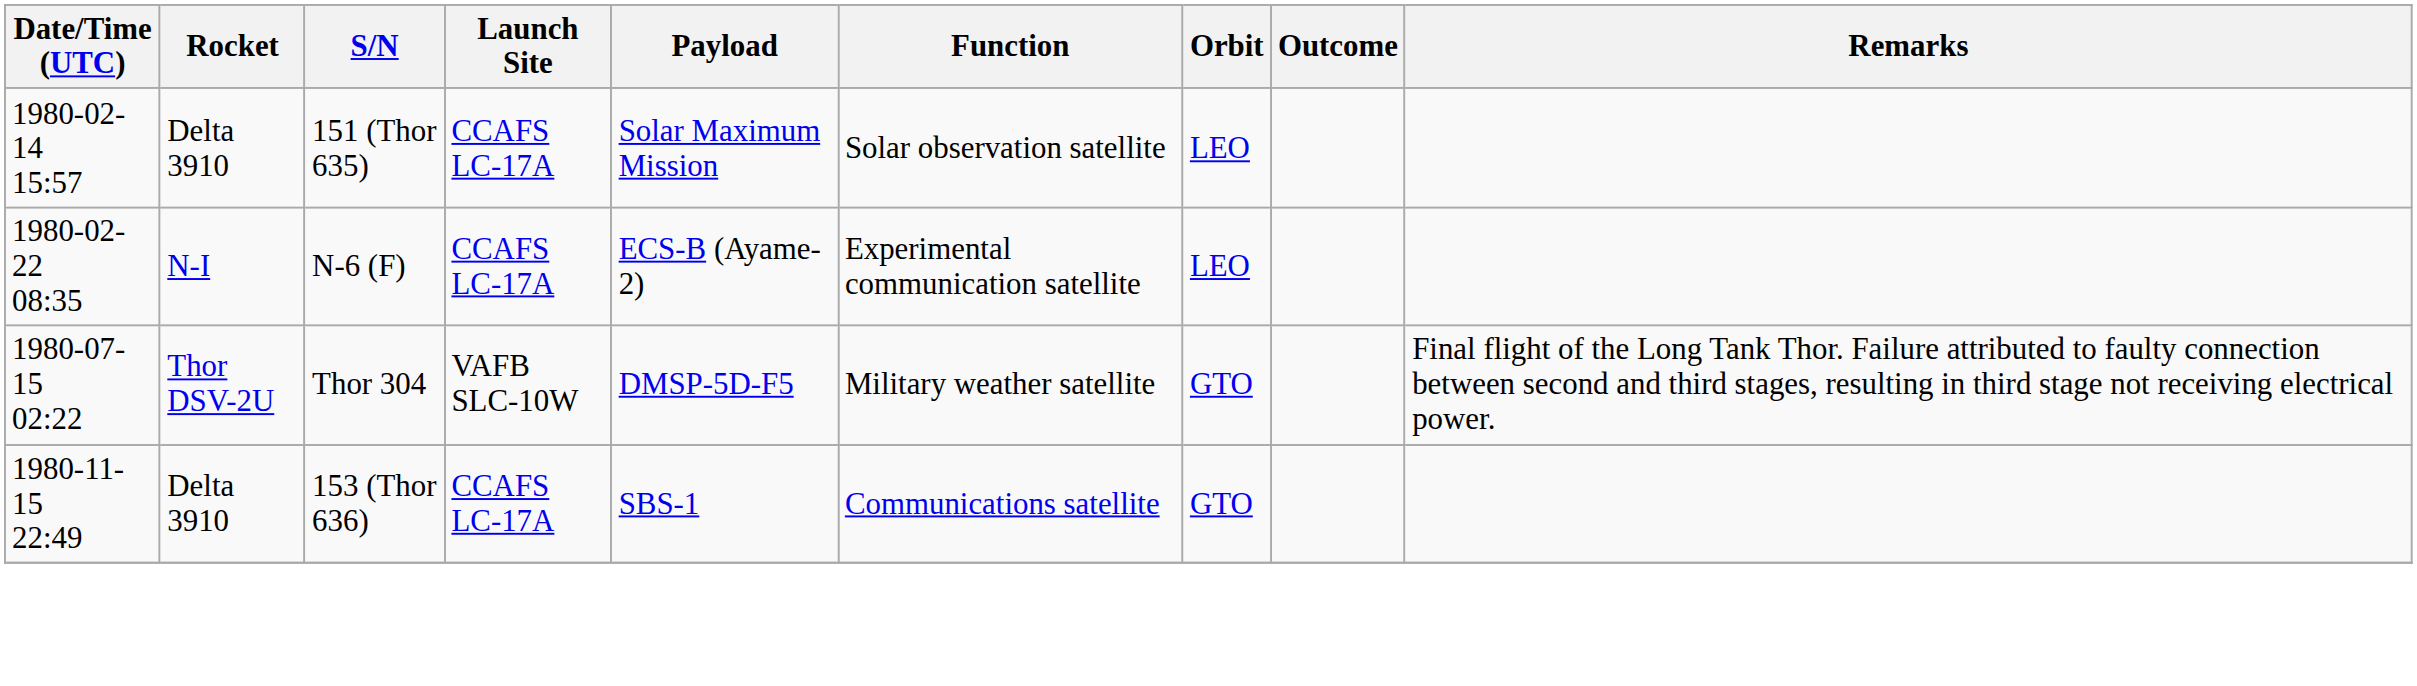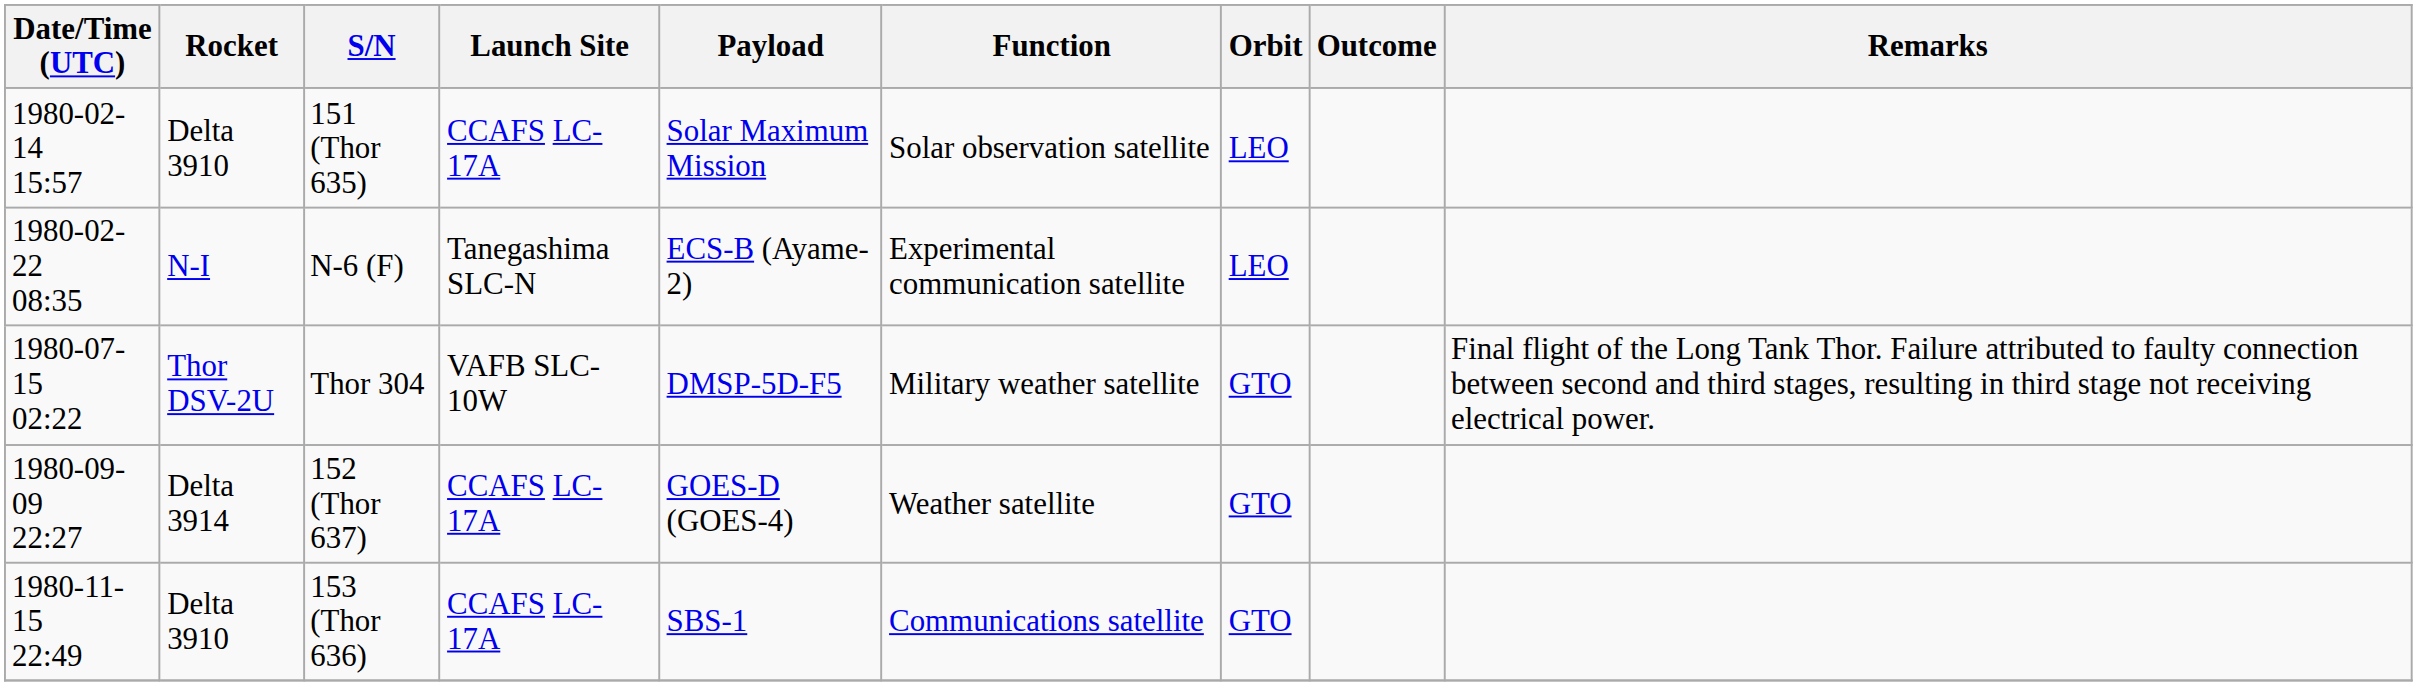N-6 (F) | Launch Site: CCAFS LC-17A -> Tanegashima SLC-N
+ row: 1980-09-09 22:27 | Delta 3914 | 152 (Thor 637) | CCAFS LC-17A | GOES-D (GOES-4) | Weather satellite | GTO
